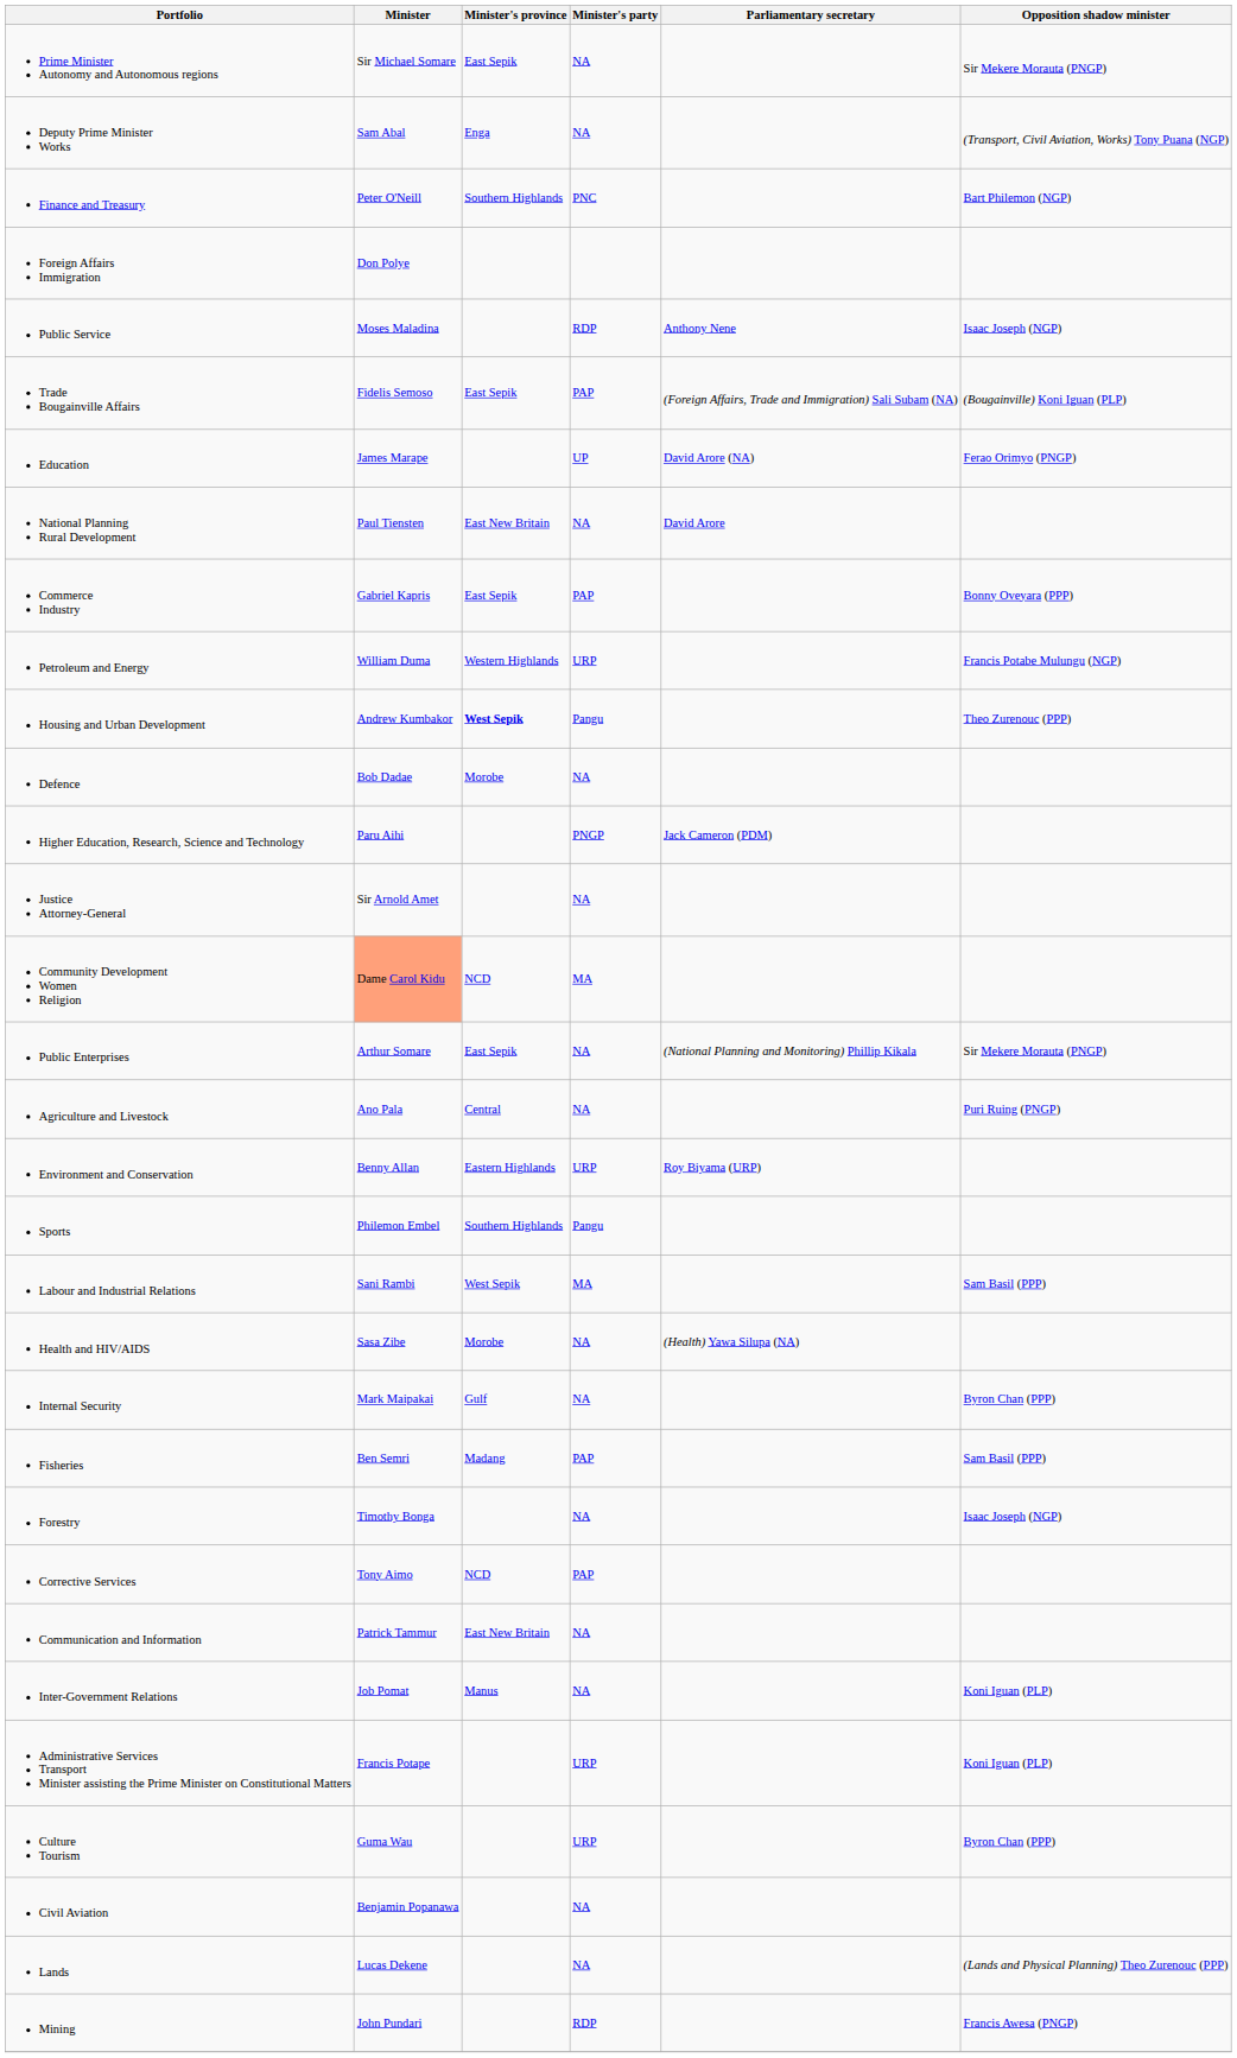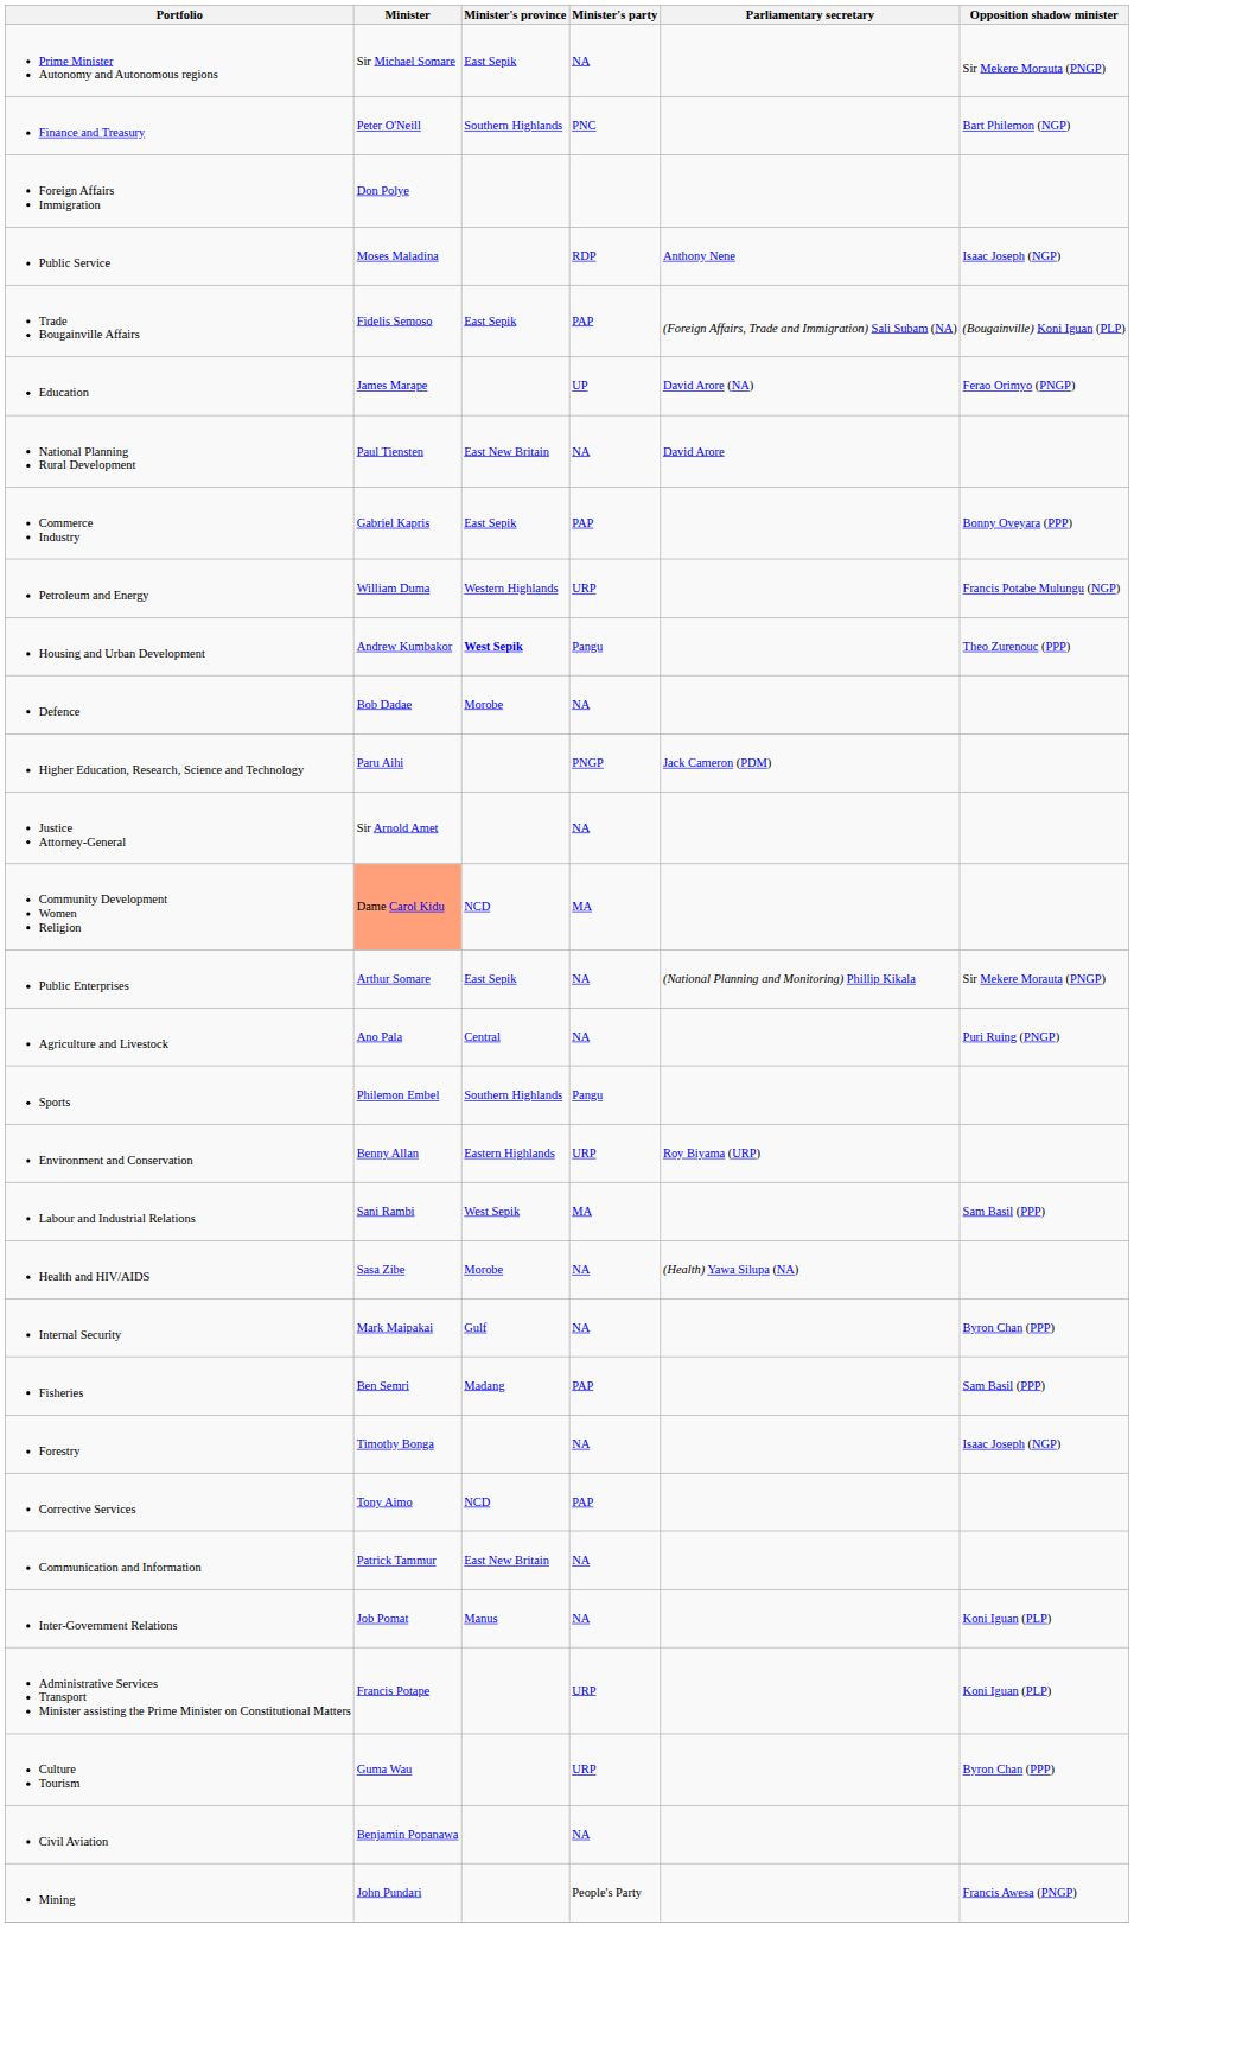- row: Deputy Prime Minister Works | Sam Abal | Enga | NA | (Transport, Civil Aviation, Works) Tony Puana (NGP)
rows swapped: Environment and Conservation <-> Sports
- row: Lands | Lucas Dekene | NA | (Lands and Physical Planning) Theo Zurenouc (PPP)
Mining | Minister's party: RDP -> People's Party
